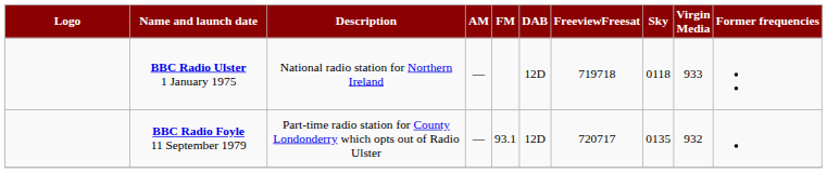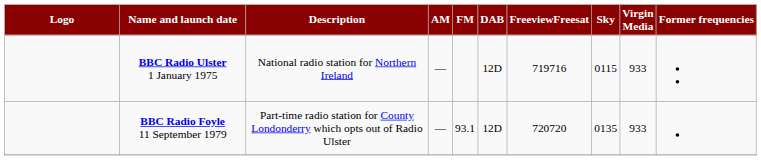BBC Radio Ulster 1 January 1975 | FreeviewFreesat: 719718 -> 719716
BBC Radio Ulster 1 January 1975 | Sky: 0118 -> 0115
BBC Radio Foyle 11 September 1979 | FreeviewFreesat: 720717 -> 720720
BBC Radio Foyle 11 September 1979 | Virgin Media: 932 -> 933
